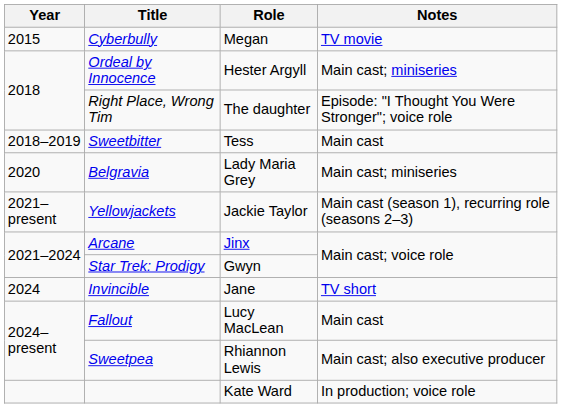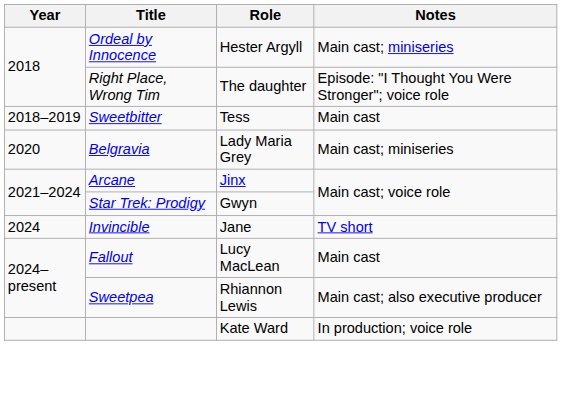- row: 2015 | Cyberbully | Megan | TV movie
- row: 2021–present | Yellowjackets | Jackie Taylor | Main cast (season 1), recurring role (seasons 2–3)
